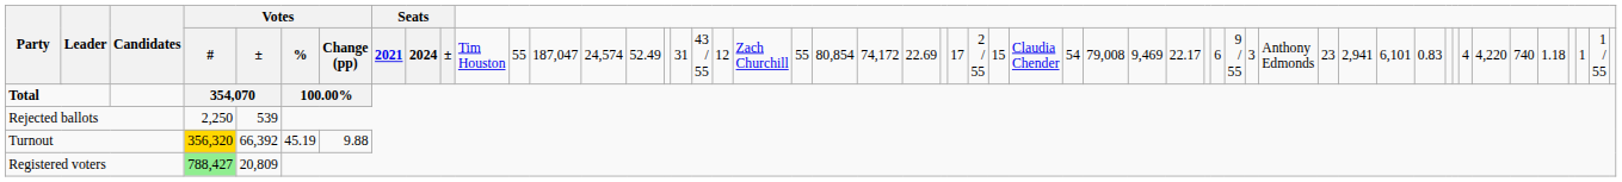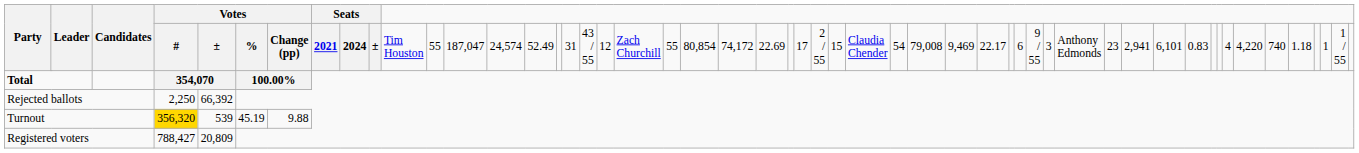Rejected ballots | column 6: 539 -> 66,392
Turnout | column 6: 66,392 -> 539
Registered voters | column 5: lightgreen background -> no background
